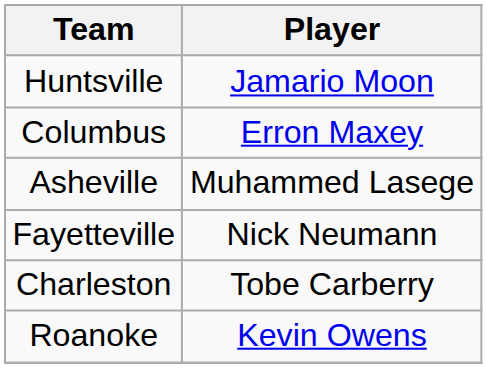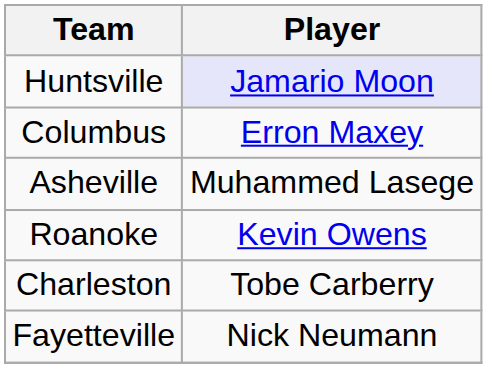Huntsville | Player: no background -> lavender background
rows swapped: Roanoke <-> Fayetteville
